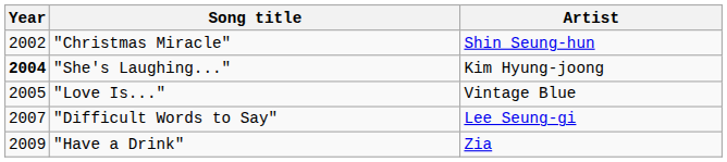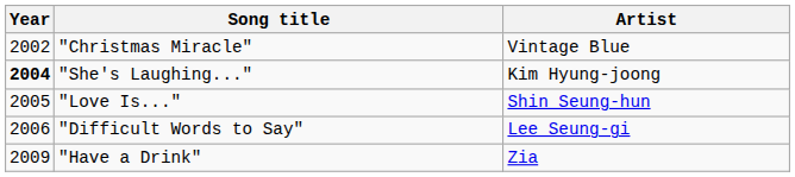"Christmas Miracle" | Artist: Shin Seung-hun -> Vintage Blue
"Love Is..." | Artist: Vintage Blue -> Shin Seung-hun
"Difficult Words to Say" | Year: 2007 -> 2006
